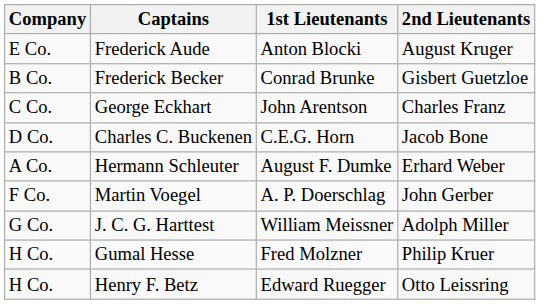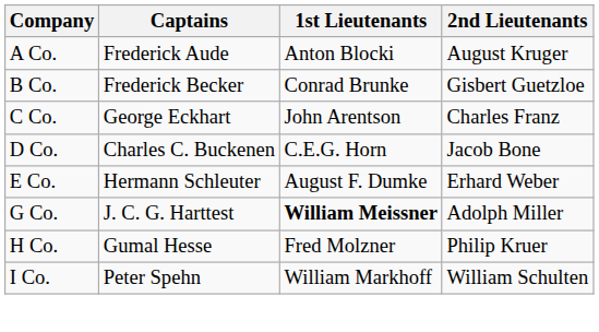Frederick Aude | Company: E Co. -> A Co.
Hermann Schleuter | Company: A Co. -> E Co.
- row: F Co. | Martin Voegel | A. P. Doerschlag | John Gerber
J. C. G. Harttest | 1st Lieutenants: normal -> bold
+ row: I Co. | Peter Spehn | William Markhoff | William Schulten
- row: H Co. | Henry F. Betz | Edward Ruegger | Otto Leissring
